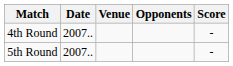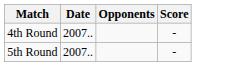- column: Venue
